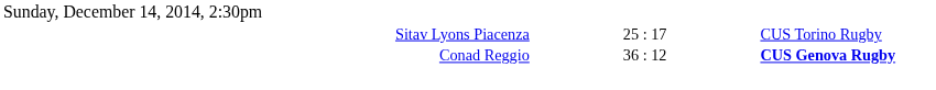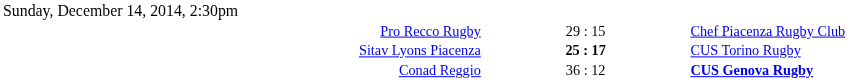+ row: Pro Recco Rugby | 29 : 15 | Chef Piacenza Rugby Club
Sitav Lyons Piacenza | column 2: normal -> bold
